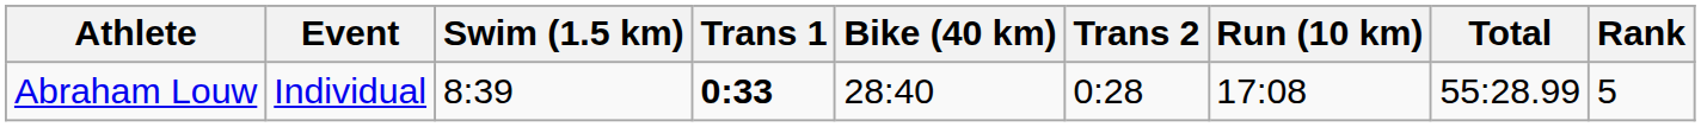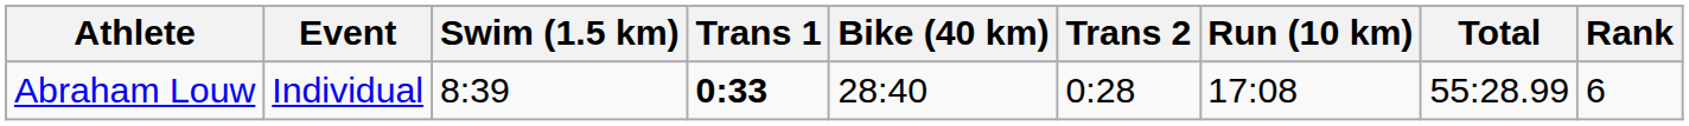Abraham Louw | Rank: 5 -> 6
